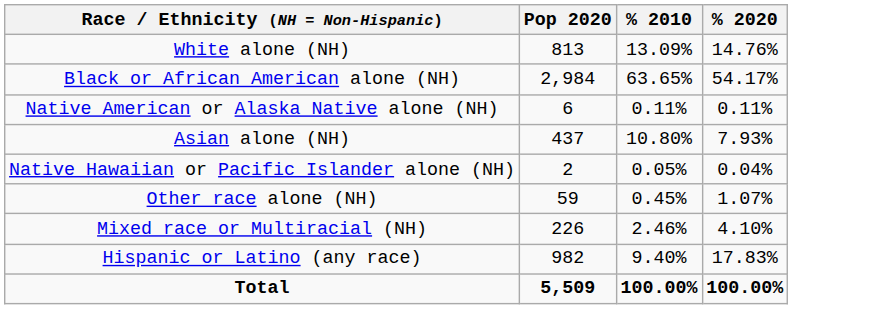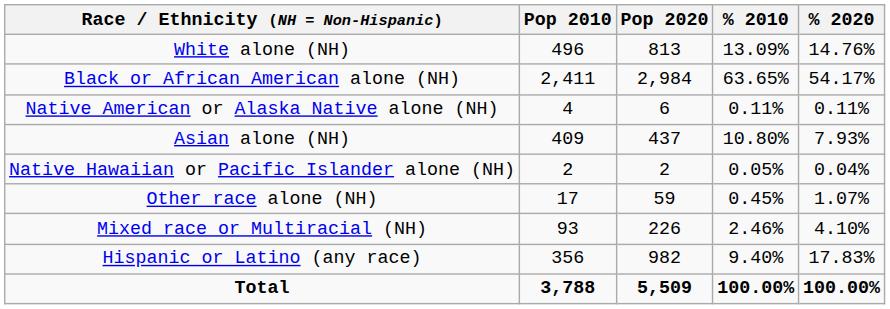+ column: Pop 2010 | 496 | 2,411 | 4 | 409 | 2 | 17 | 93 | 356 | 3,788
